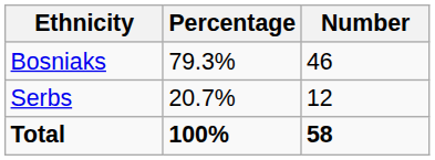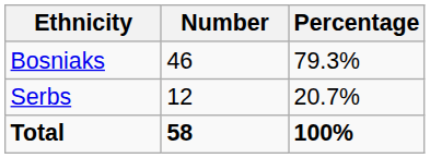columns swapped: Number <-> Percentage
